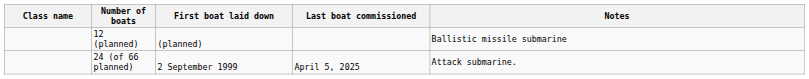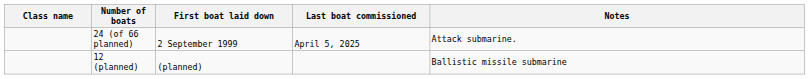rows swapped: 24 (of 66 planned) <-> 12 (planned)
